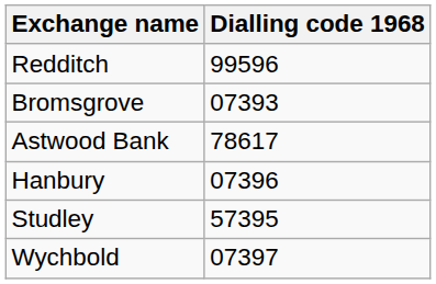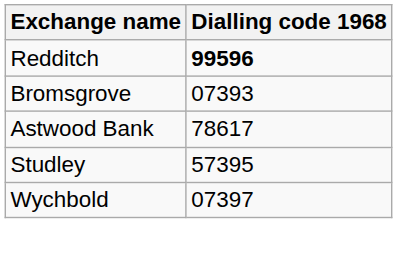Redditch | Dialling code 1968: normal -> bold
- row: Hanbury | 07396
